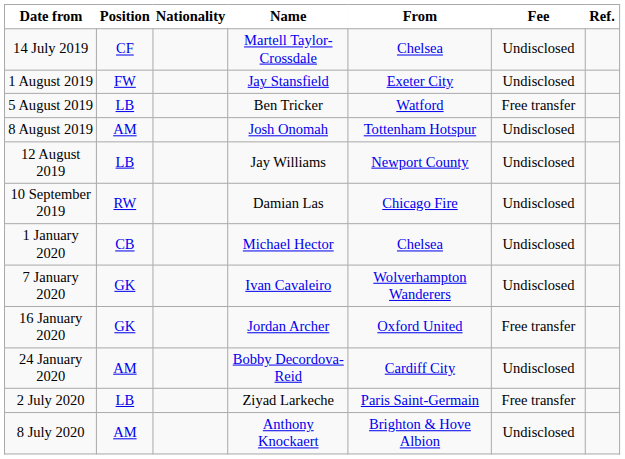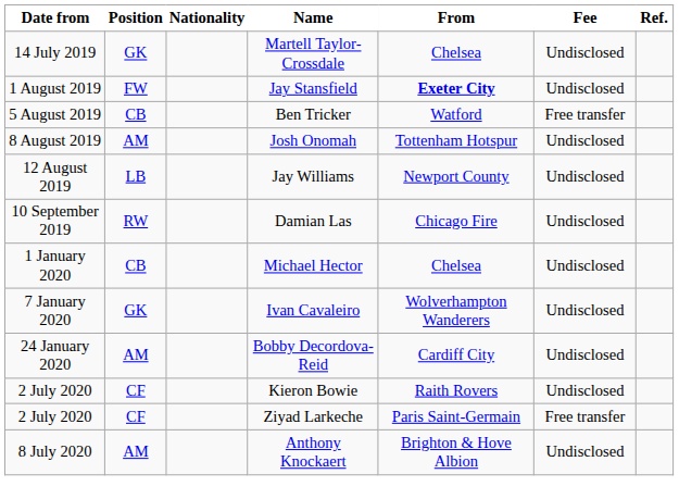Martell Taylor-Crossdale | Position: CF -> GK
Jay Stansfield | From: normal -> bold
Ben Tricker | Position: LB -> CB
- row: 16 January 2020 | GK | Jordan Archer | Oxford United | Free transfer
+ row: 2 July 2020 | CF | Kieron Bowie | Raith Rovers | Undisclosed
Ziyad Larkeche | Position: LB -> CF
